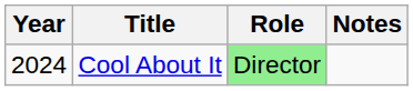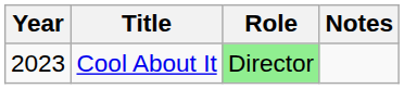Cool About It | Year: 2024 -> 2023
